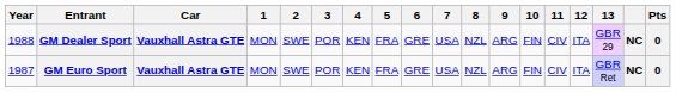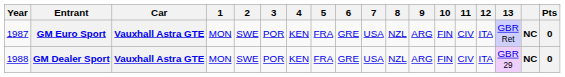rows swapped: GM Euro Sport <-> GM Dealer Sport
